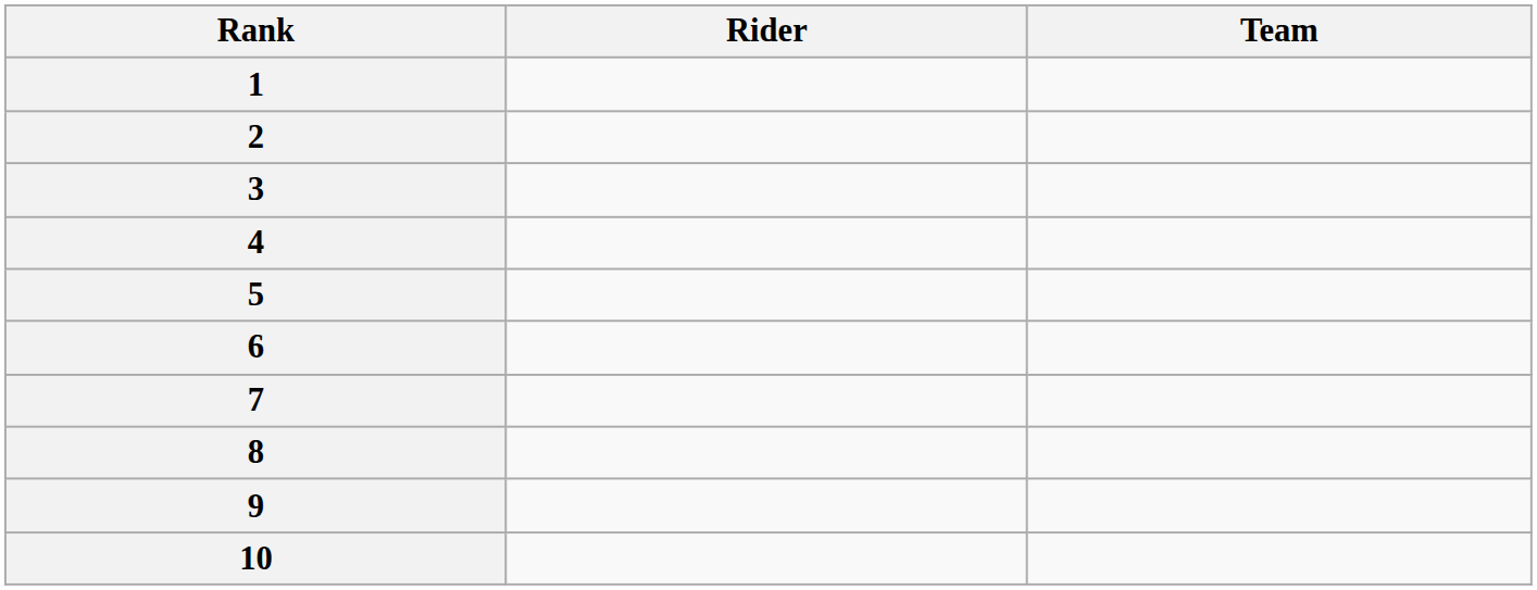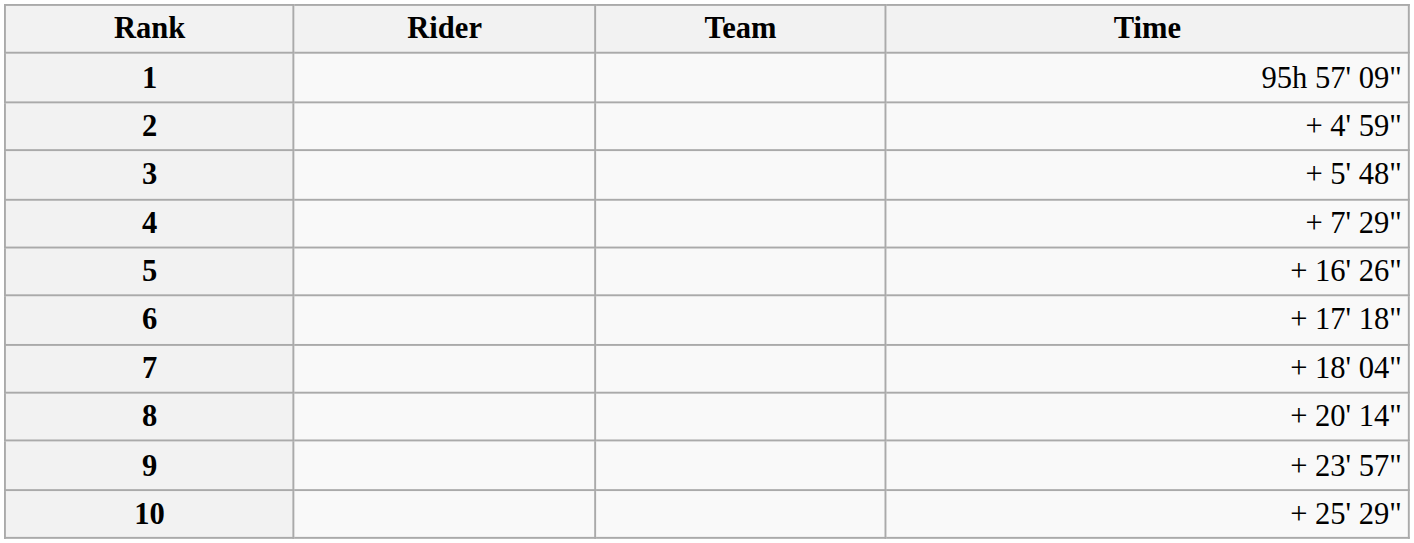+ column: Time | 95h 57' 09" | + 4' 59" | + 5' 48" | + 7' 29" | + 16' 26" | + 17' 18" | + 18' 04" | + 20' 14" | + 23' 57" | + 25' 29"
